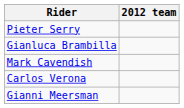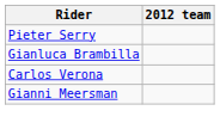- row: Mark Cavendish
